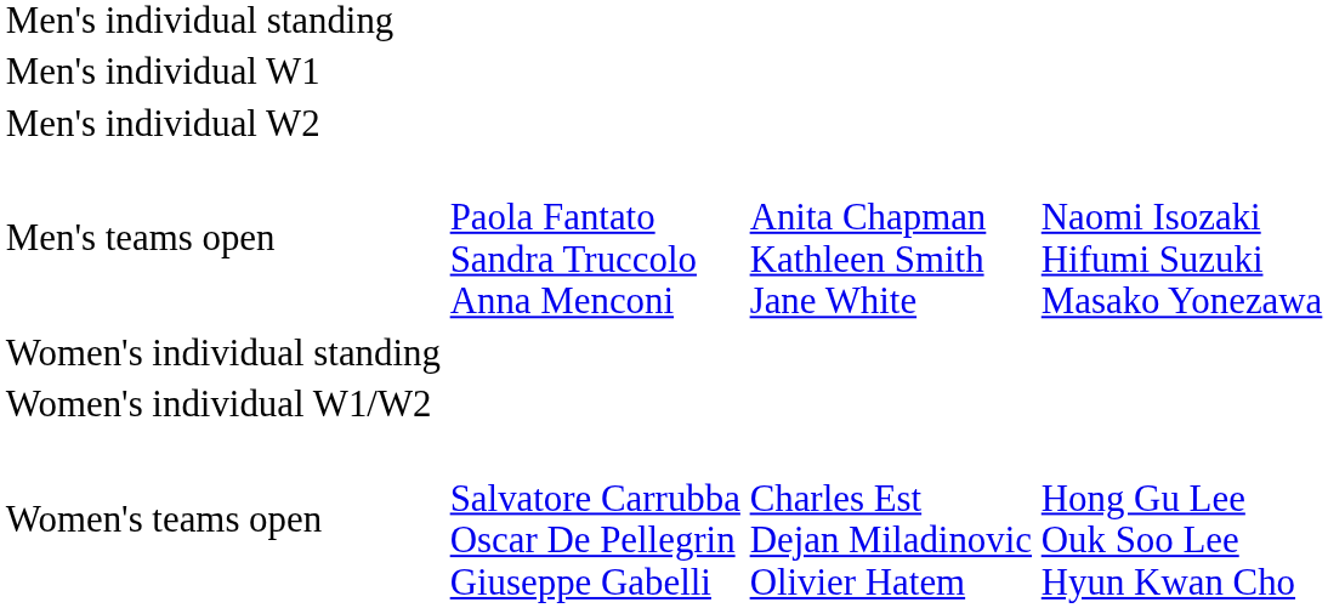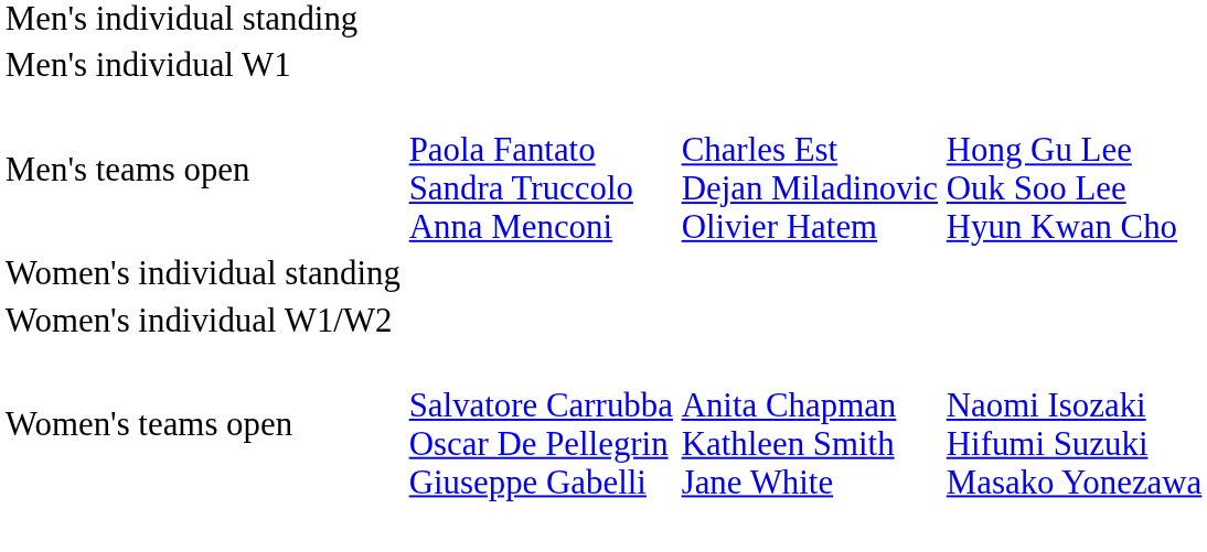- row: Men's individual W2
Men's teams open | column 3: Anita Chapman Kathleen Smith Jane White -> Charles Est Dejan Miladinovic Olivier Hatem
Men's teams open | column 4: Naomi Isozaki Hifumi Suzuki Masako Yonezawa -> Hong Gu Lee Ouk Soo Lee Hyun Kwan Cho
Women's teams open | column 3: Charles Est Dejan Miladinovic Olivier Hatem -> Anita Chapman Kathleen Smith Jane White
Women's teams open | column 4: Hong Gu Lee Ouk Soo Lee Hyun Kwan Cho -> Naomi Isozaki Hifumi Suzuki Masako Yonezawa
